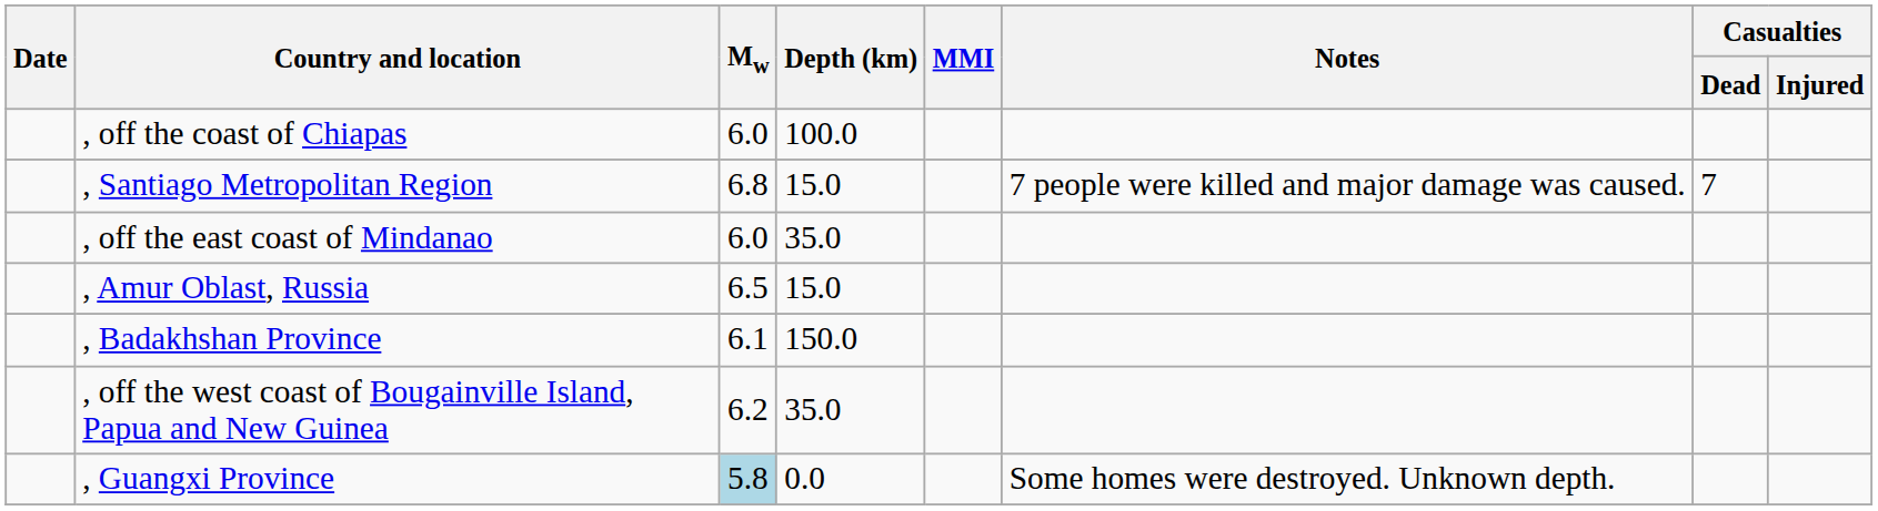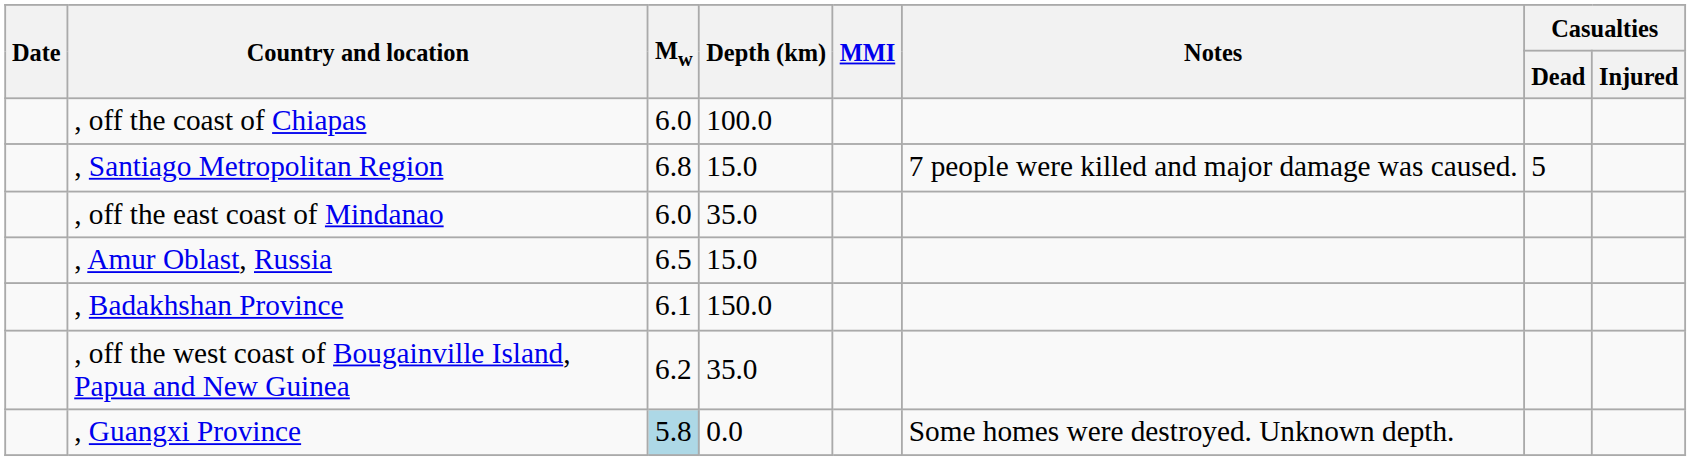, Santiago Metropolitan Region | Casualties / Dead: 7 -> 5
